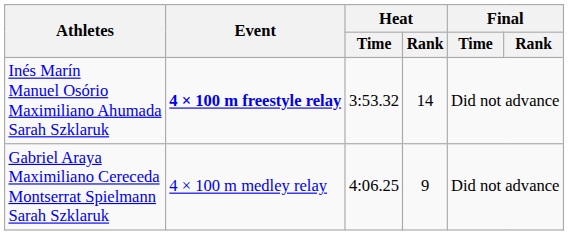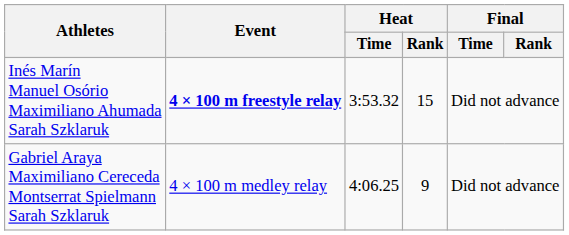Inés Marín Manuel Osório Maximiliano Ahumada Sarah Szklaruk | Heat / Rank: 14 -> 15
